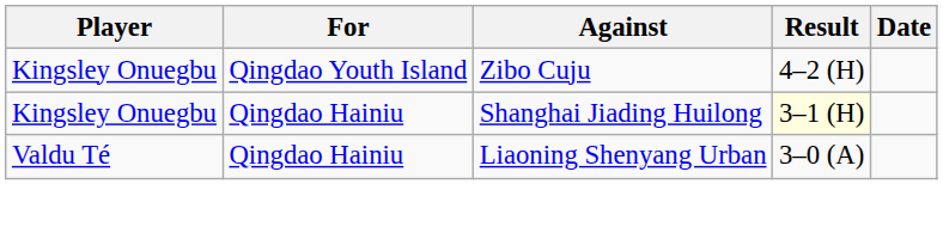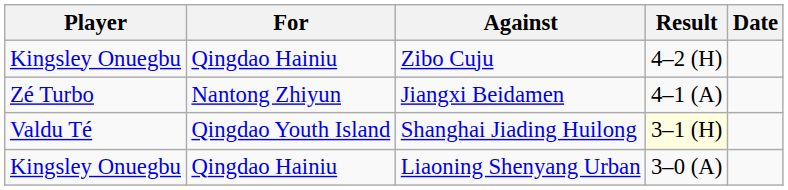Zibo Cuju | For: Qingdao Youth Island -> Qingdao Hainiu
+ row: Zé Turbo | Nantong Zhiyun | Jiangxi Beidamen | 4–1 (A)
Shanghai Jiading Huilong | Player: Kingsley Onuegbu -> Valdu Té
Shanghai Jiading Huilong | For: Qingdao Hainiu -> Qingdao Youth Island
Liaoning Shenyang Urban | Player: Valdu Té -> Kingsley Onuegbu
